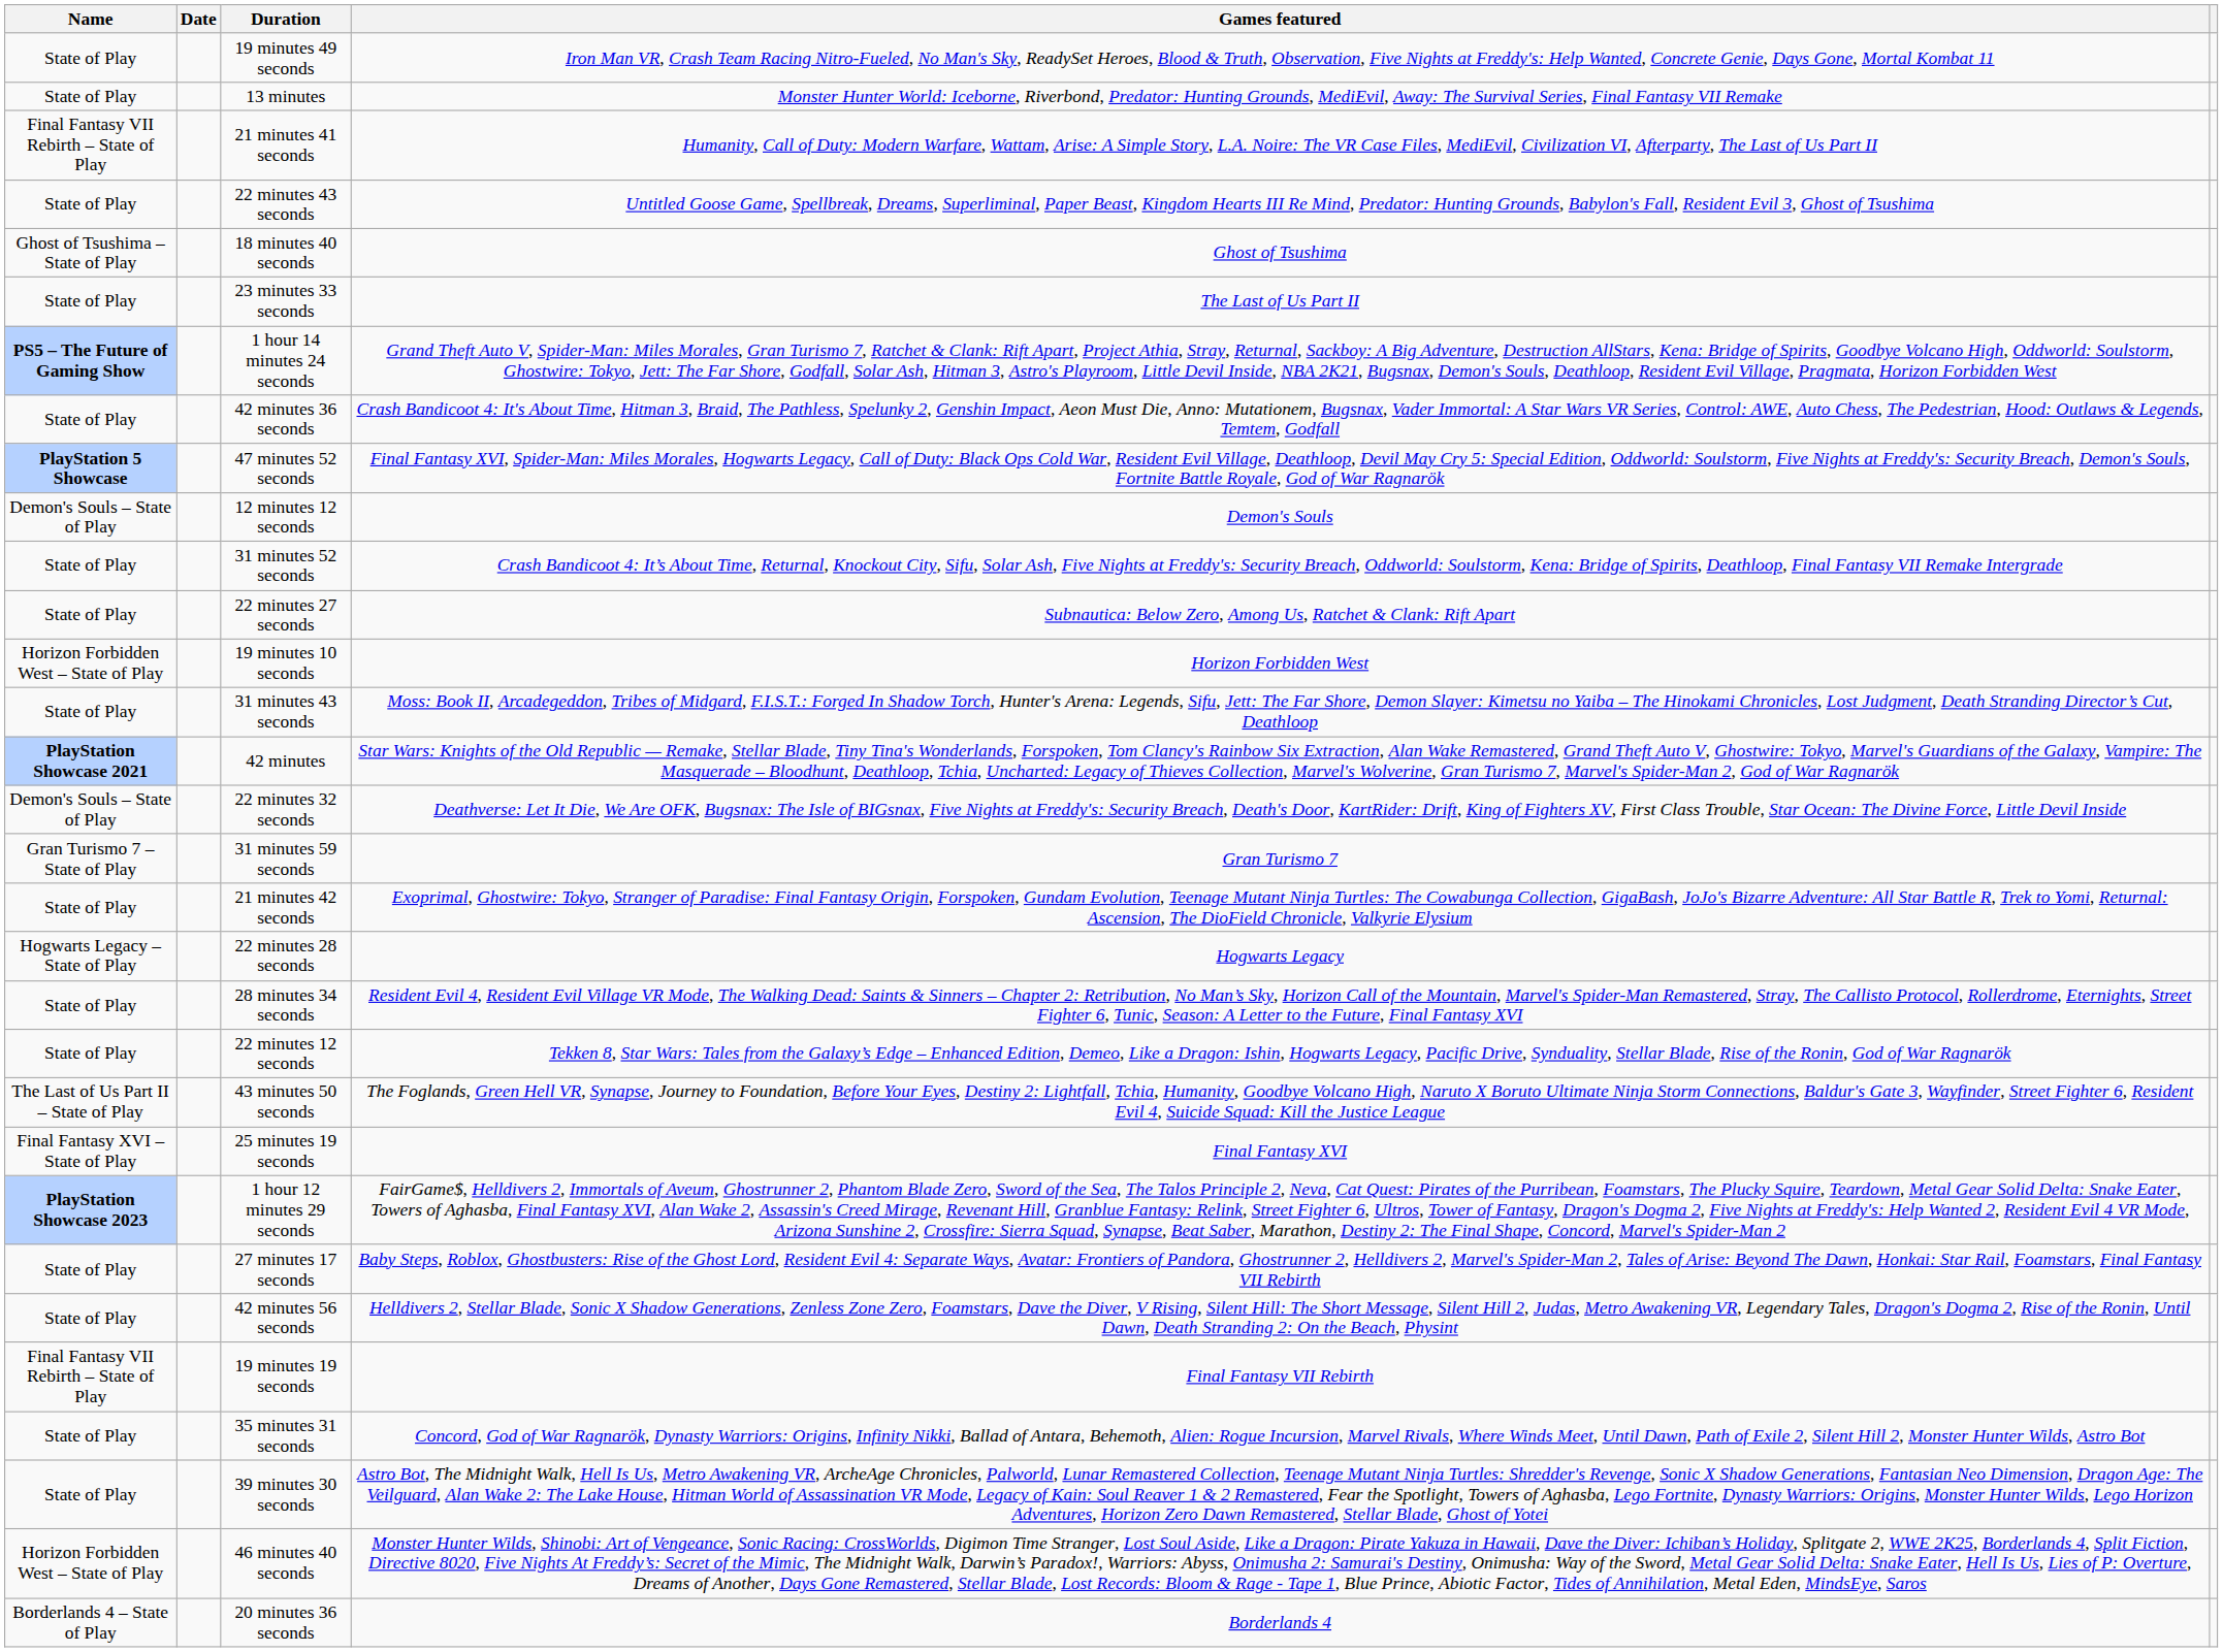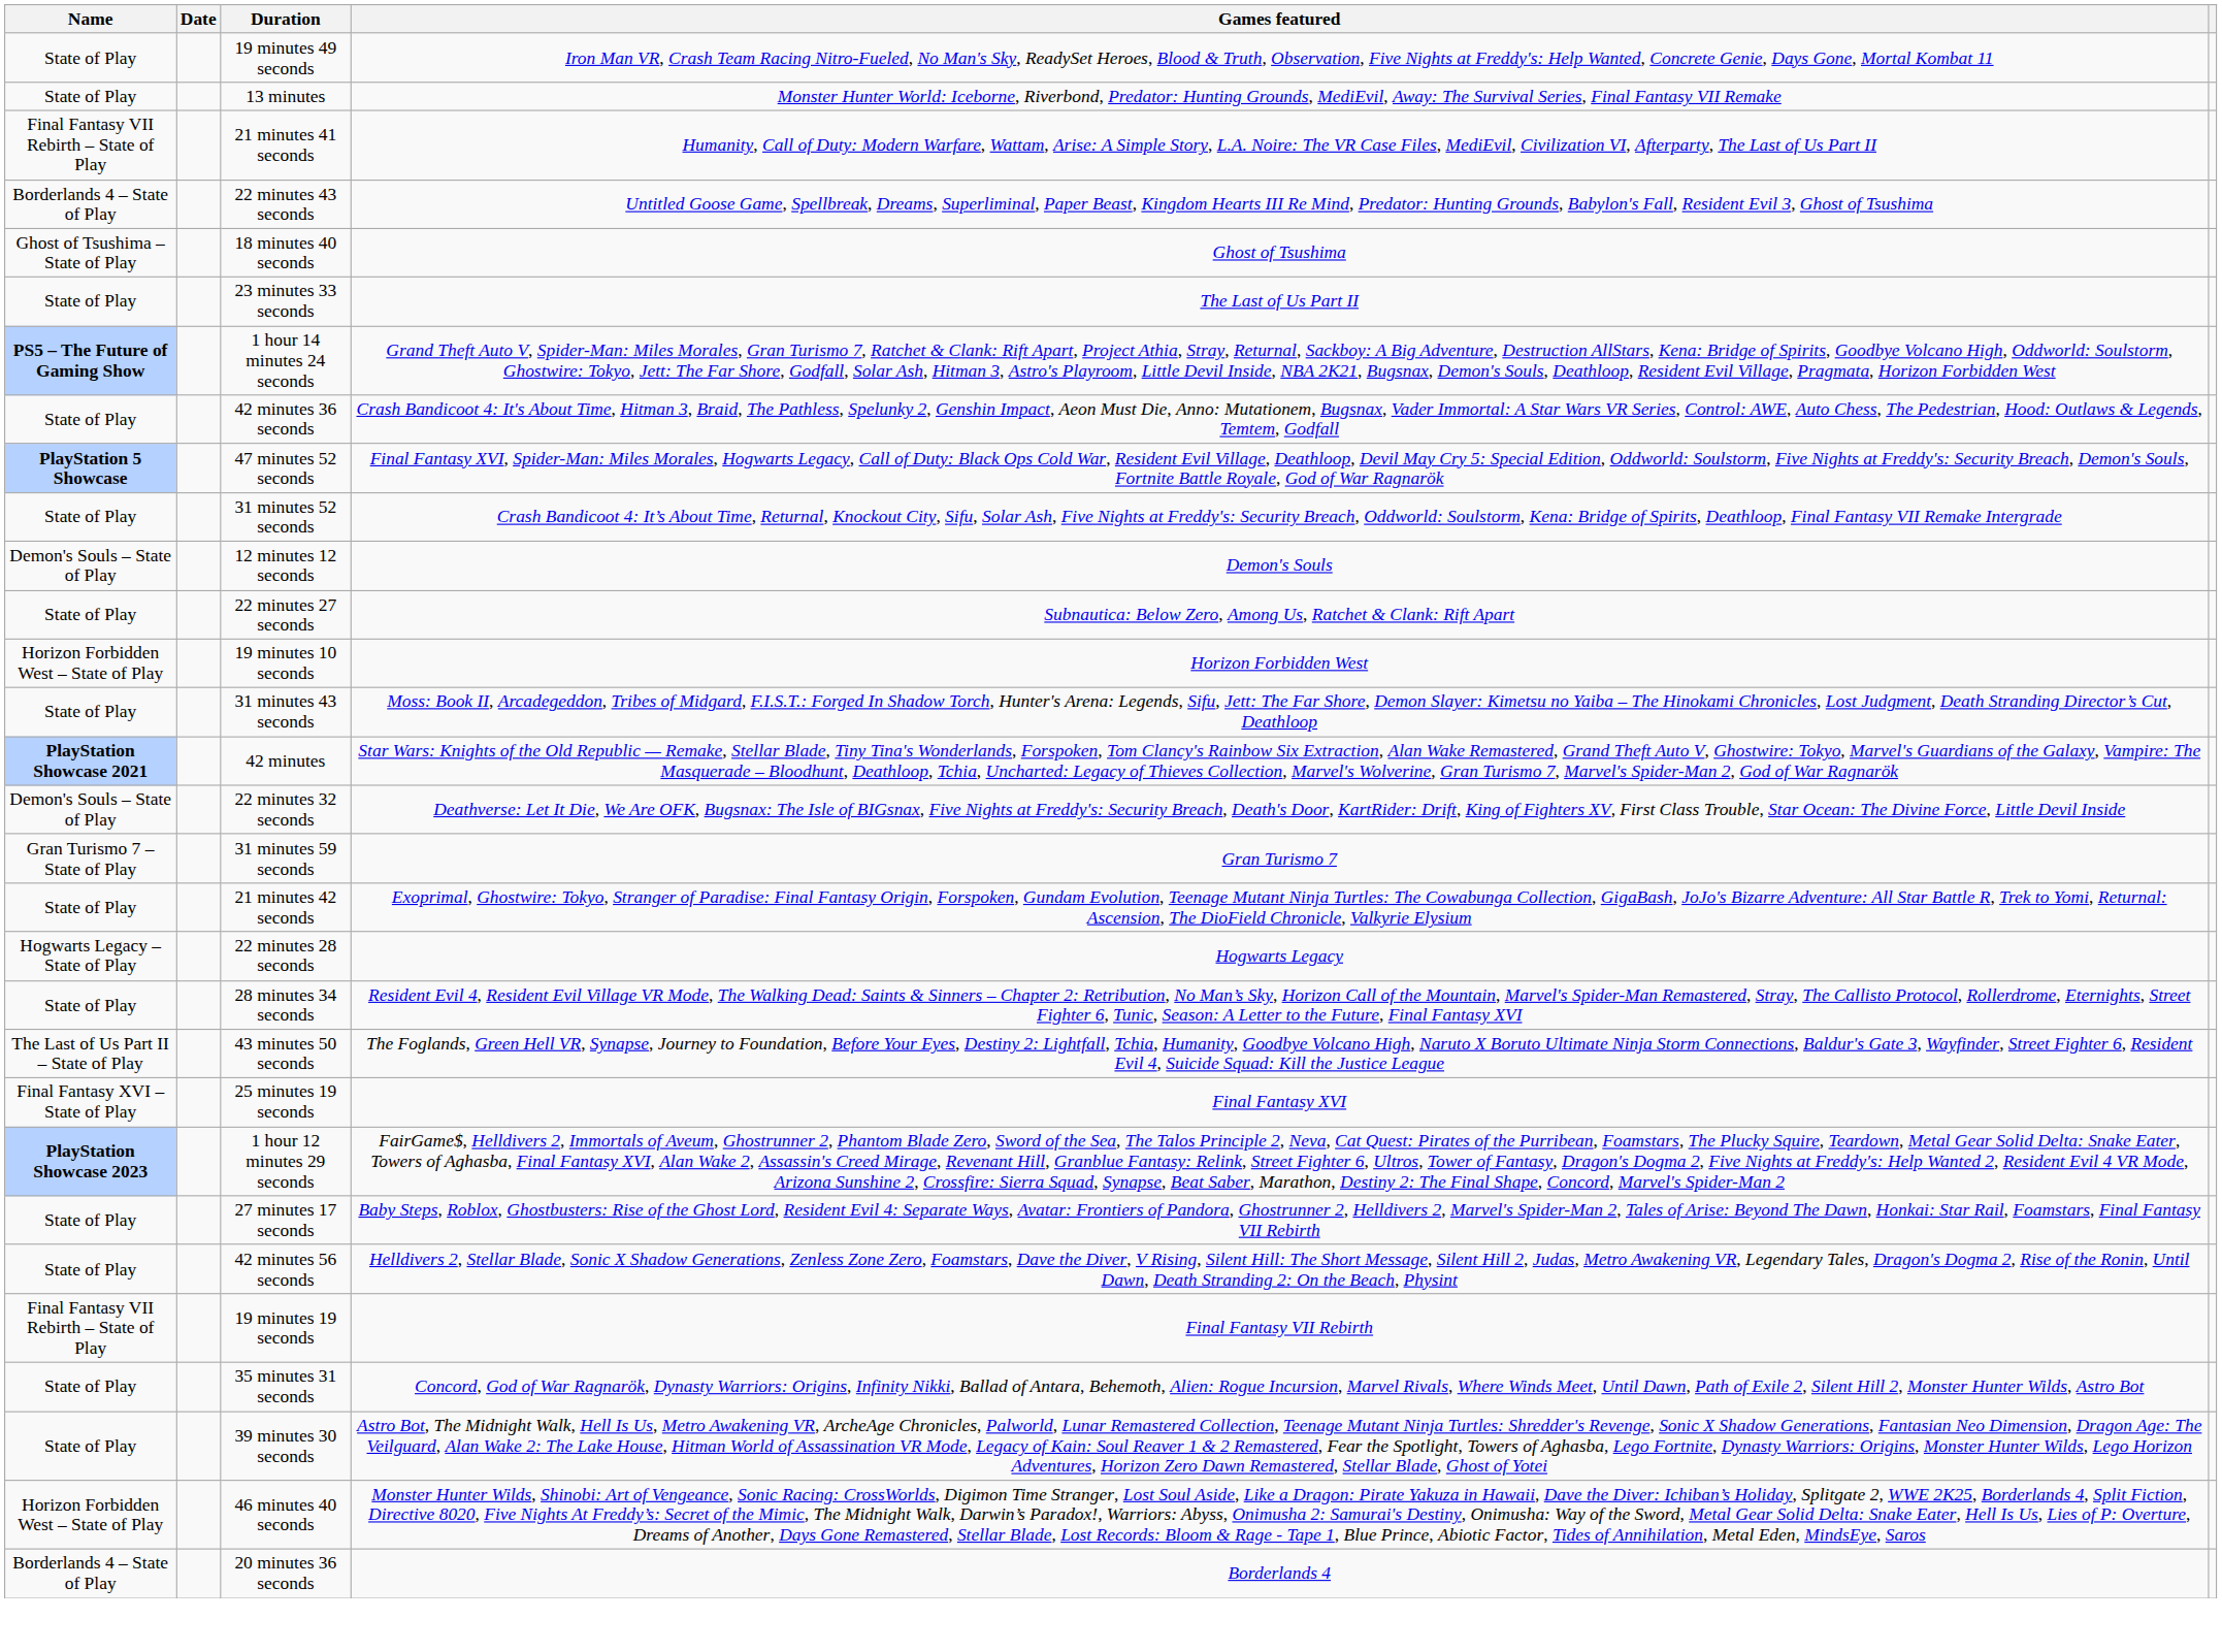22 minutes 43 seconds | Name: State of Play -> Borderlands 4 – State of Play
rows swapped: 12 minutes 12 seconds <-> 31 minutes 52 seconds
- row: State of Play | 22 minutes 12 seconds | Tekken 8, Star Wars: Tales from the Galaxy’s Edge – Enhanced Edition, Demeo, Like a Dragon: Ishin, Hogwarts Legacy, Pacific Drive, Synduality, Stellar Blade, Rise of the Ronin, God of War Ragnarök
